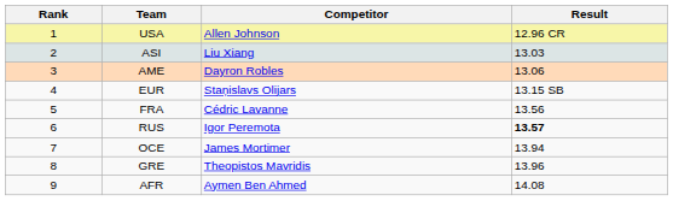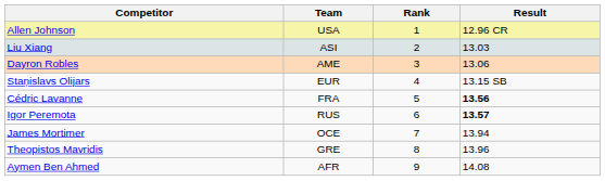columns swapped: Rank <-> Competitor
FRA | Result: normal -> bold
